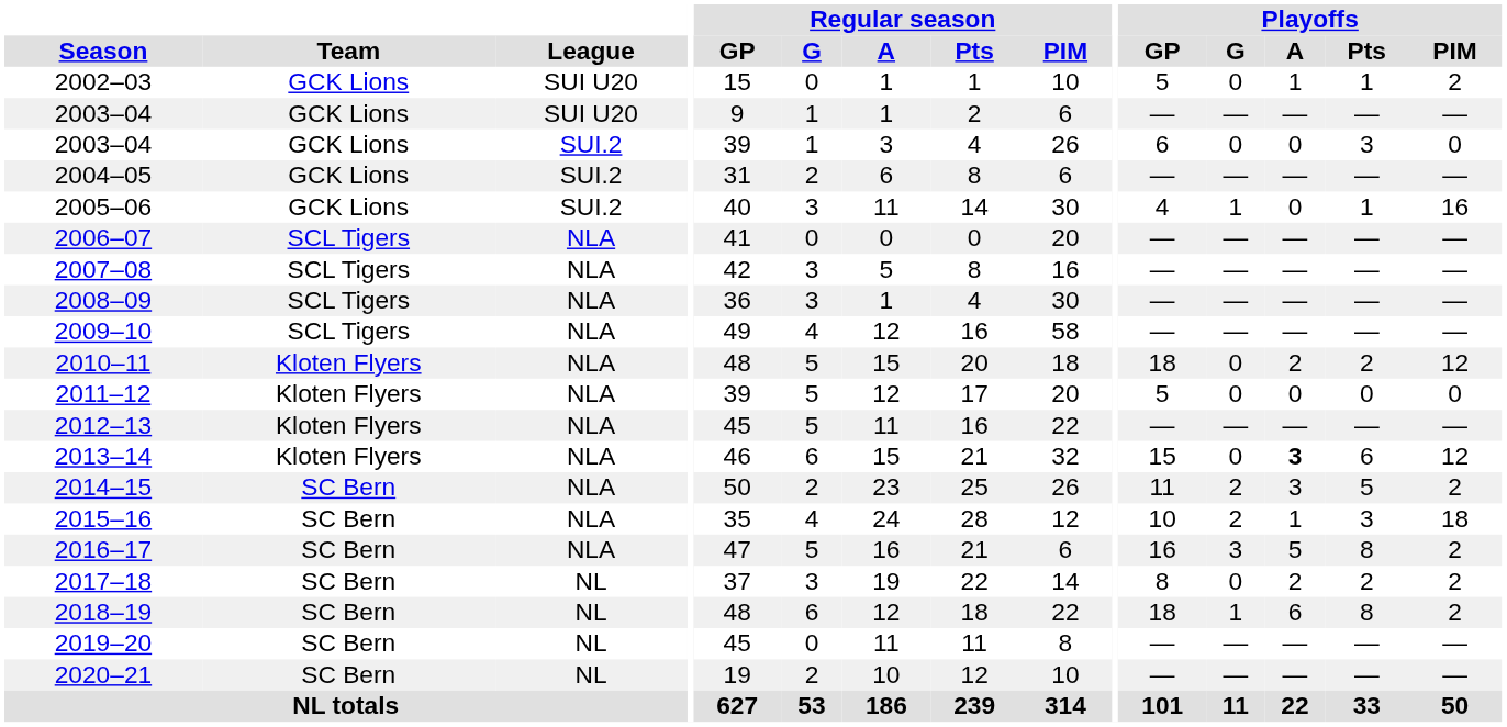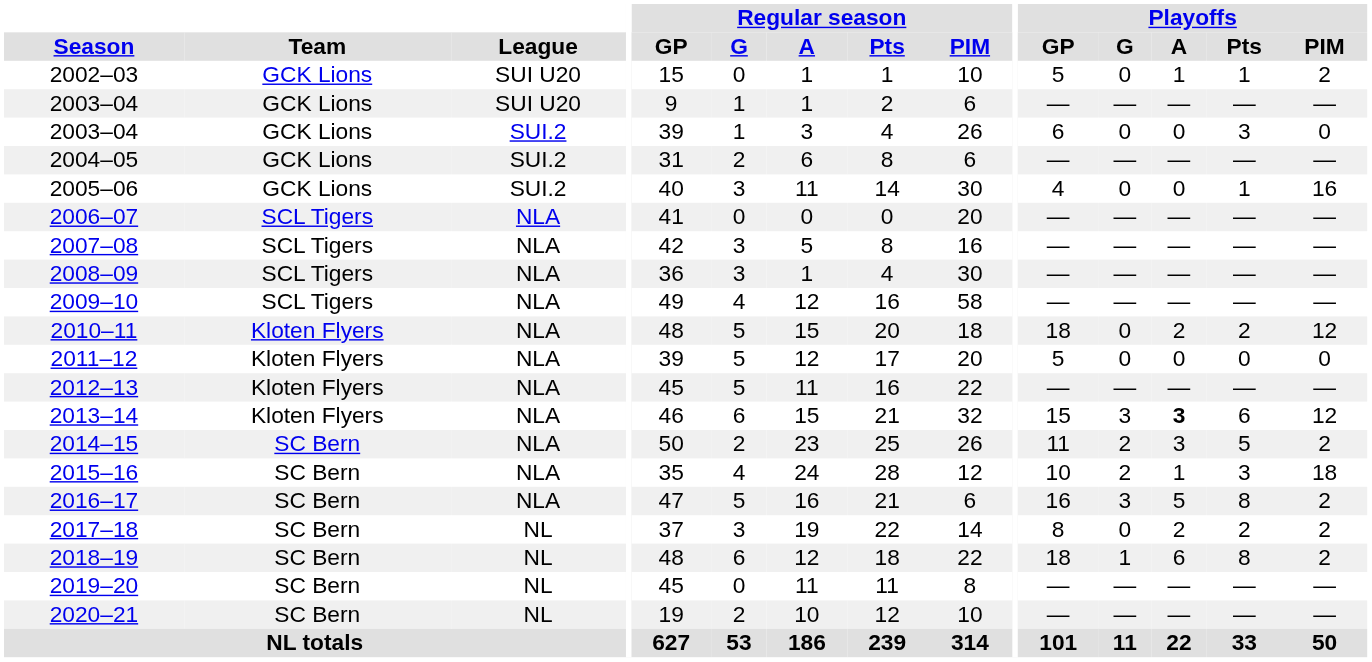2005–06 | Playoffs / G: 1 -> 0
2013–14 | Playoffs / G: 0 -> 3
